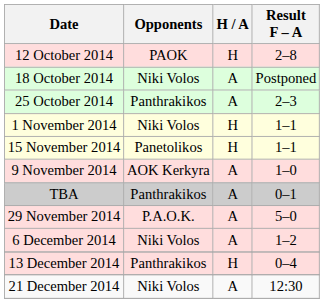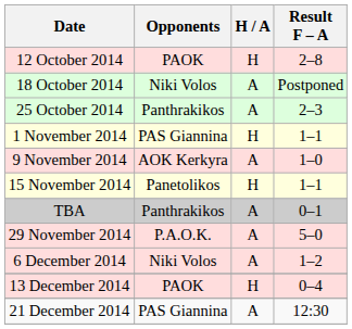1 November 2014 | Opponents: Niki Volos -> PAS Giannina
rows swapped: 9 November 2014 <-> 15 November 2014
13 December 2014 | Opponents: Panthrakikos -> PAOK
21 December 2014 | Opponents: Niki Volos -> PAS Giannina
